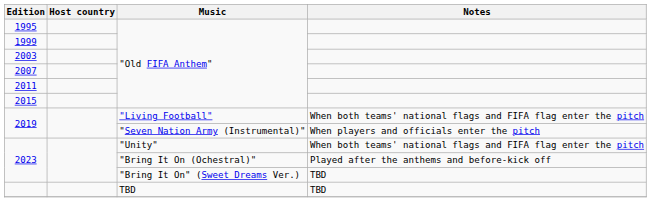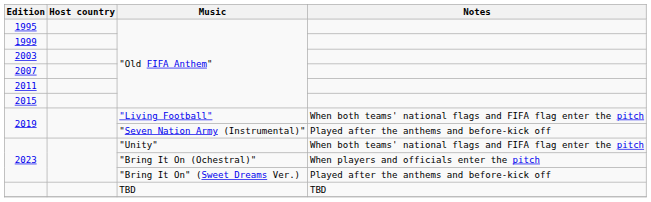2019 / "Seven Nation Army (Instrumental)" | Notes: When players and officials enter the pitch -> Played after the anthems and before-kick off
2023 / "Bring It On (Ochestral)" | Notes: Played after the anthems and before-kick off -> When players and officials enter the pitch
2023 / "Bring It On" (Sweet Dreams Ver.) | Notes: TBD -> Played after the anthems and before-kick off
